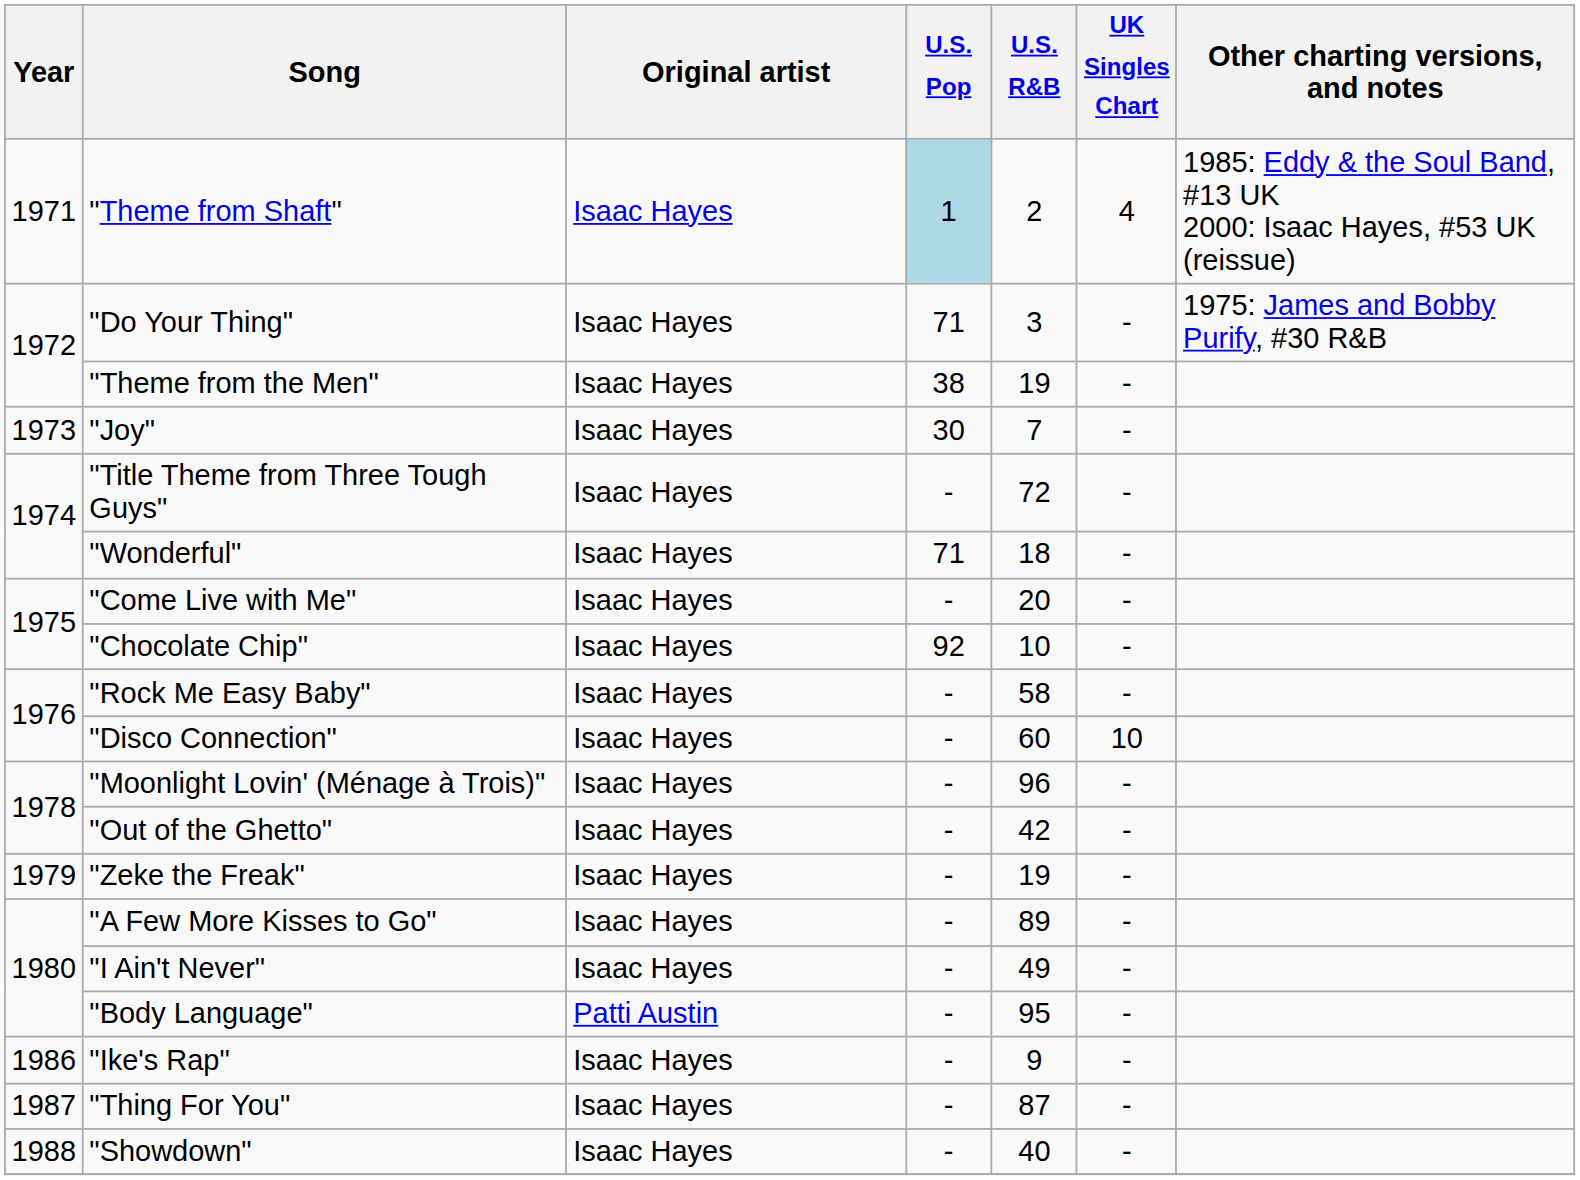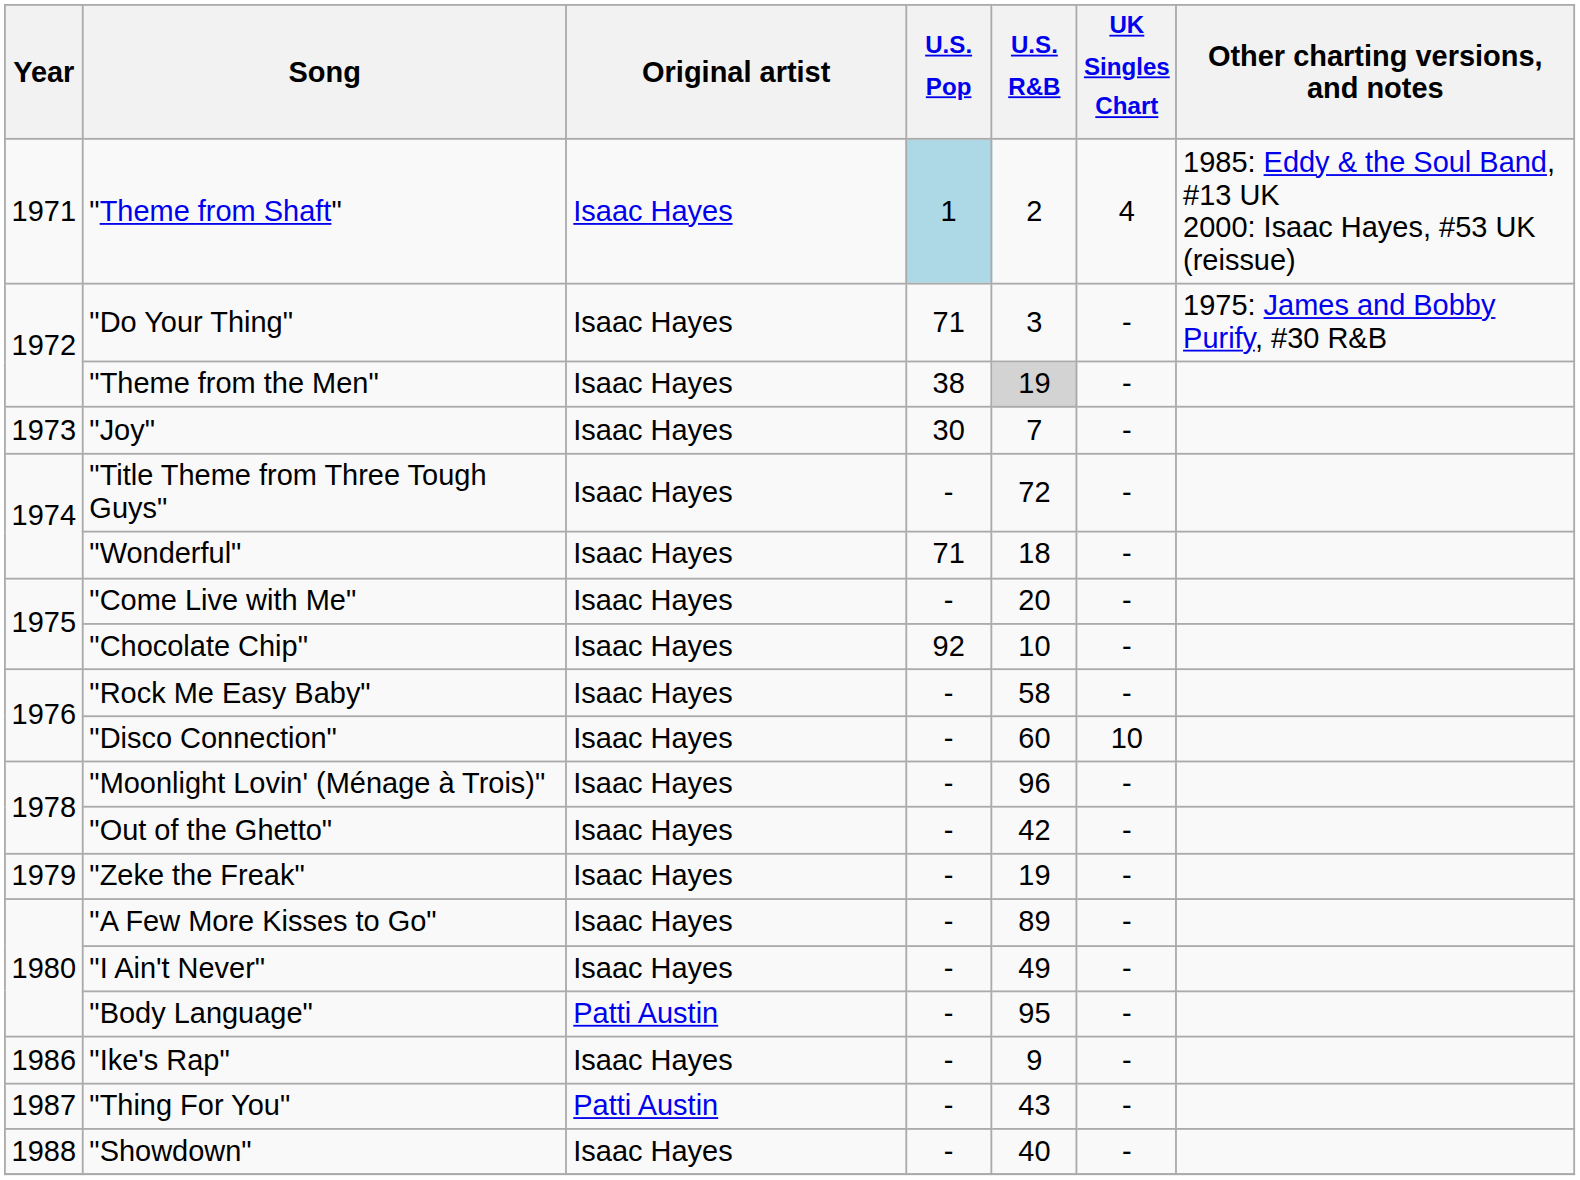"Theme from the Men" | U.S. R&B: no background -> lightgrey background
"Thing For You" | Original artist: Isaac Hayes -> Patti Austin
"Thing For You" | U.S. R&B: 87 -> 43
